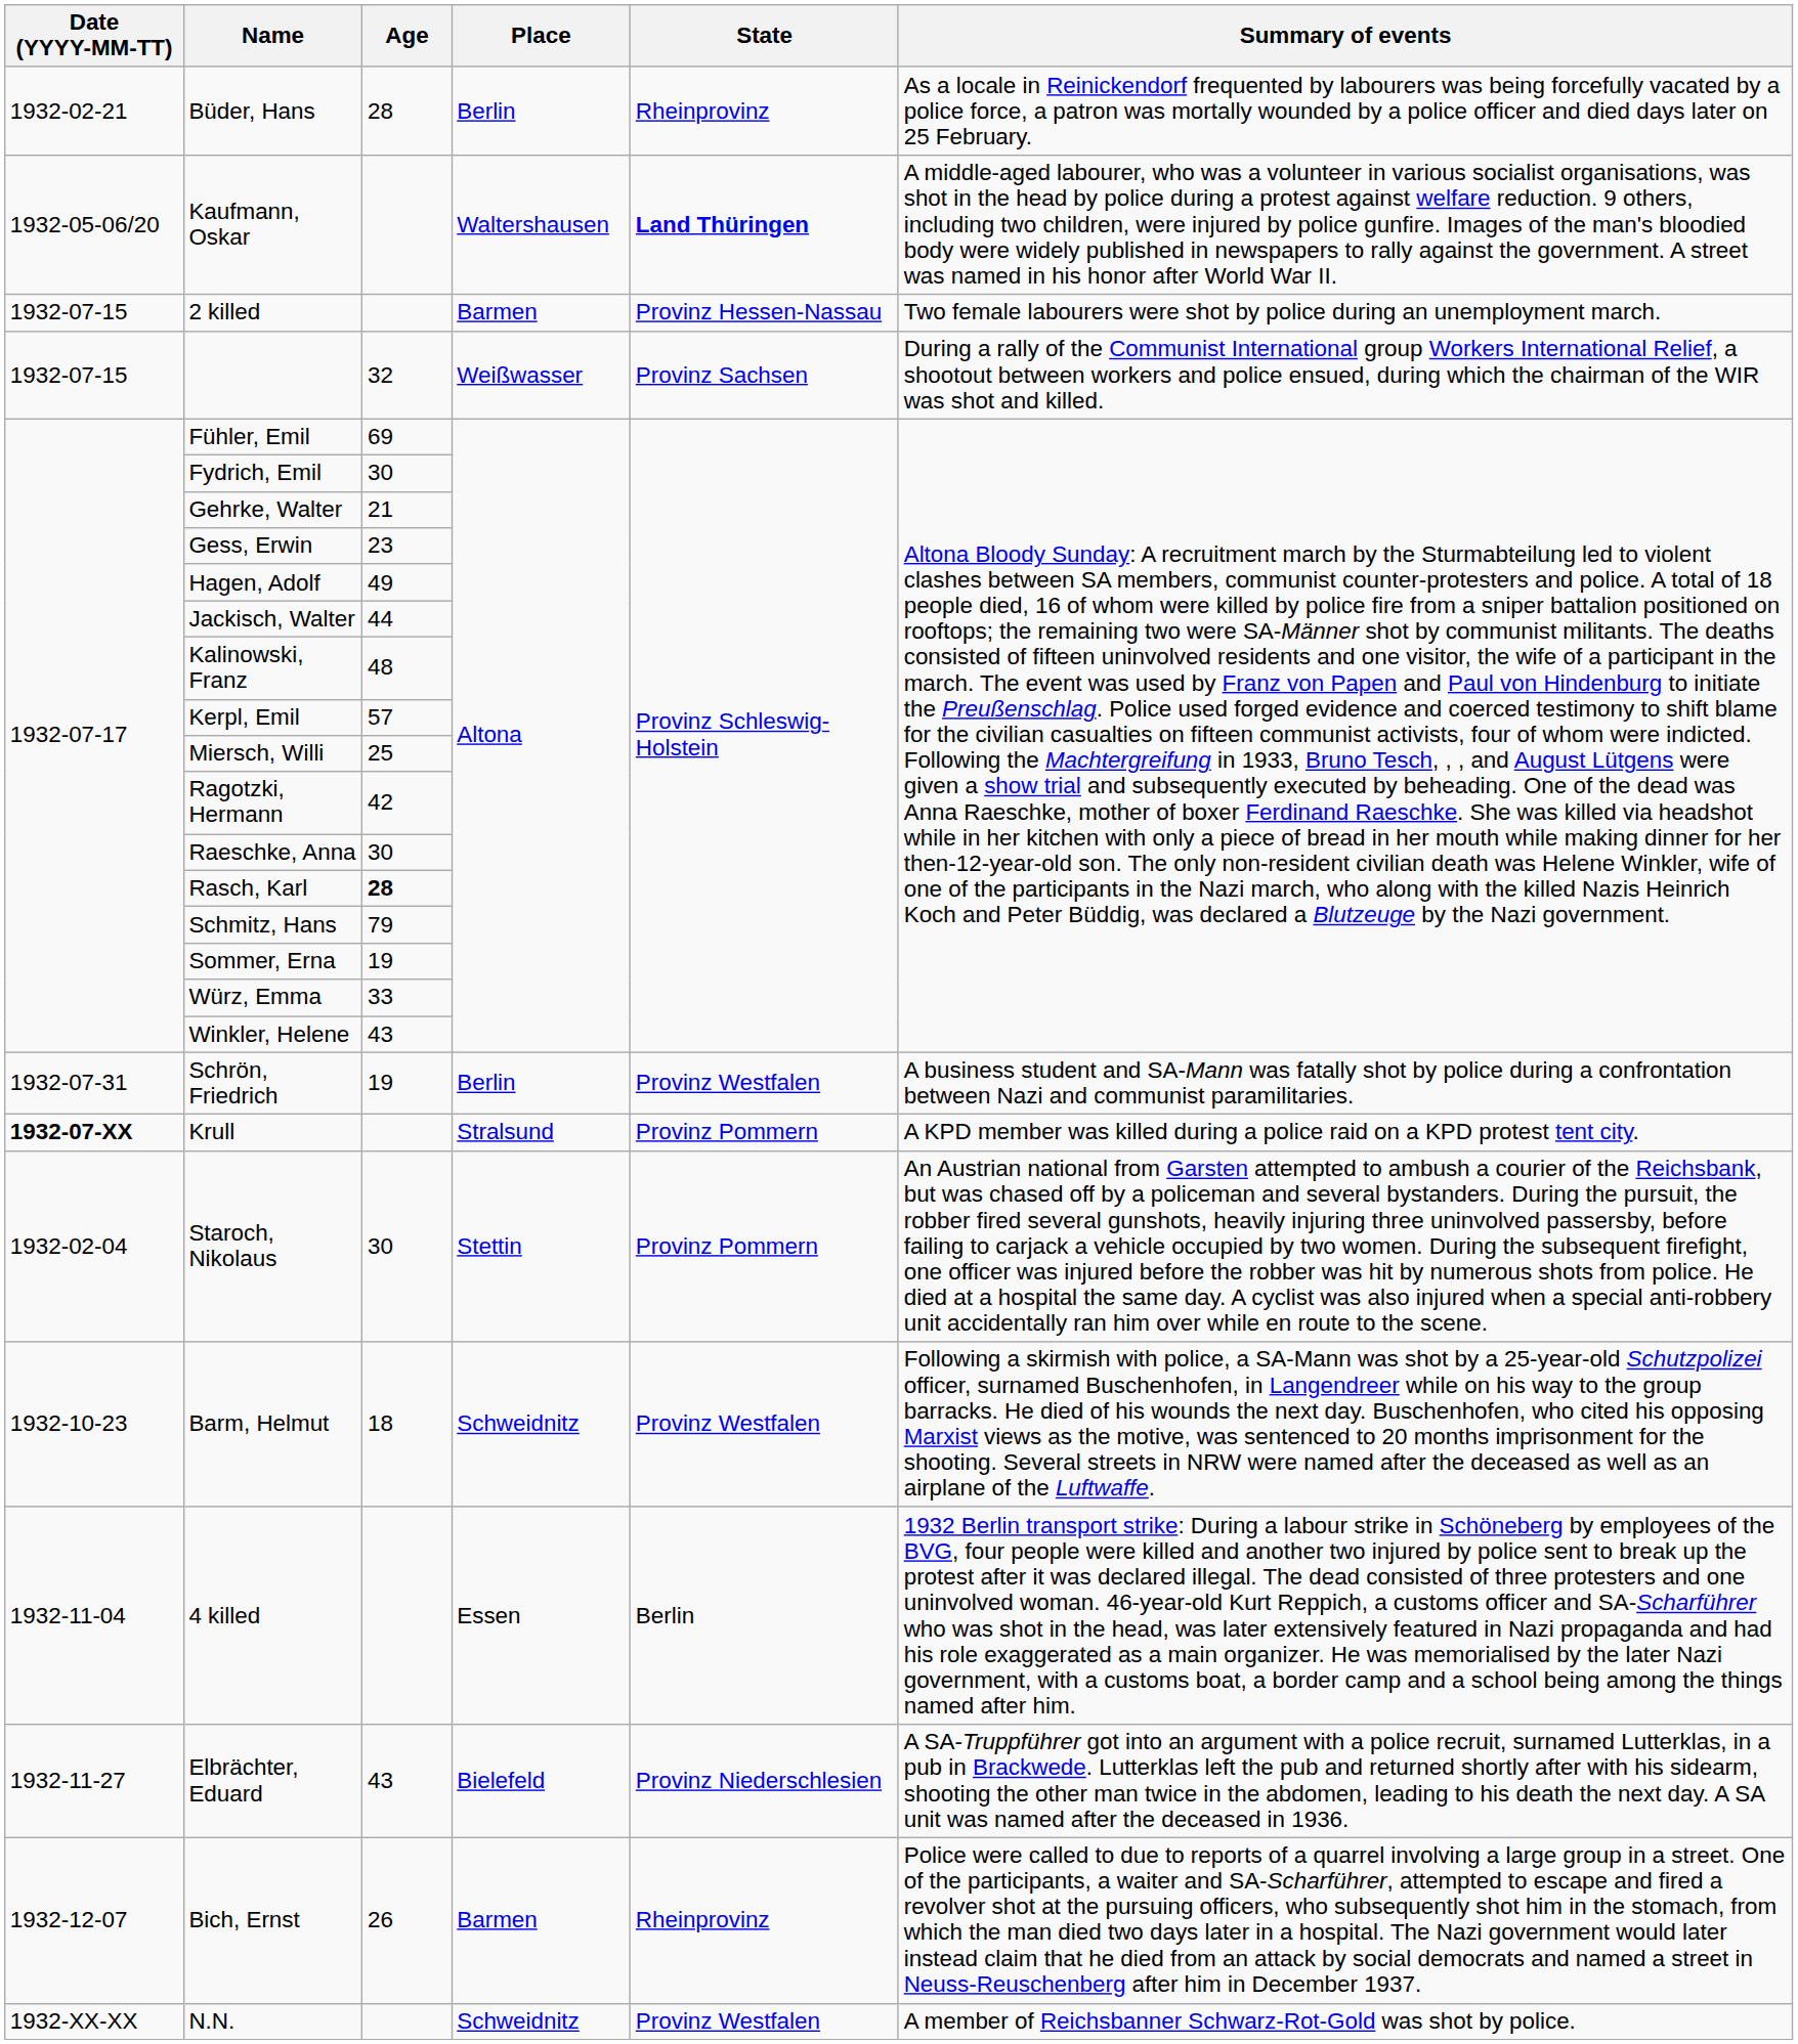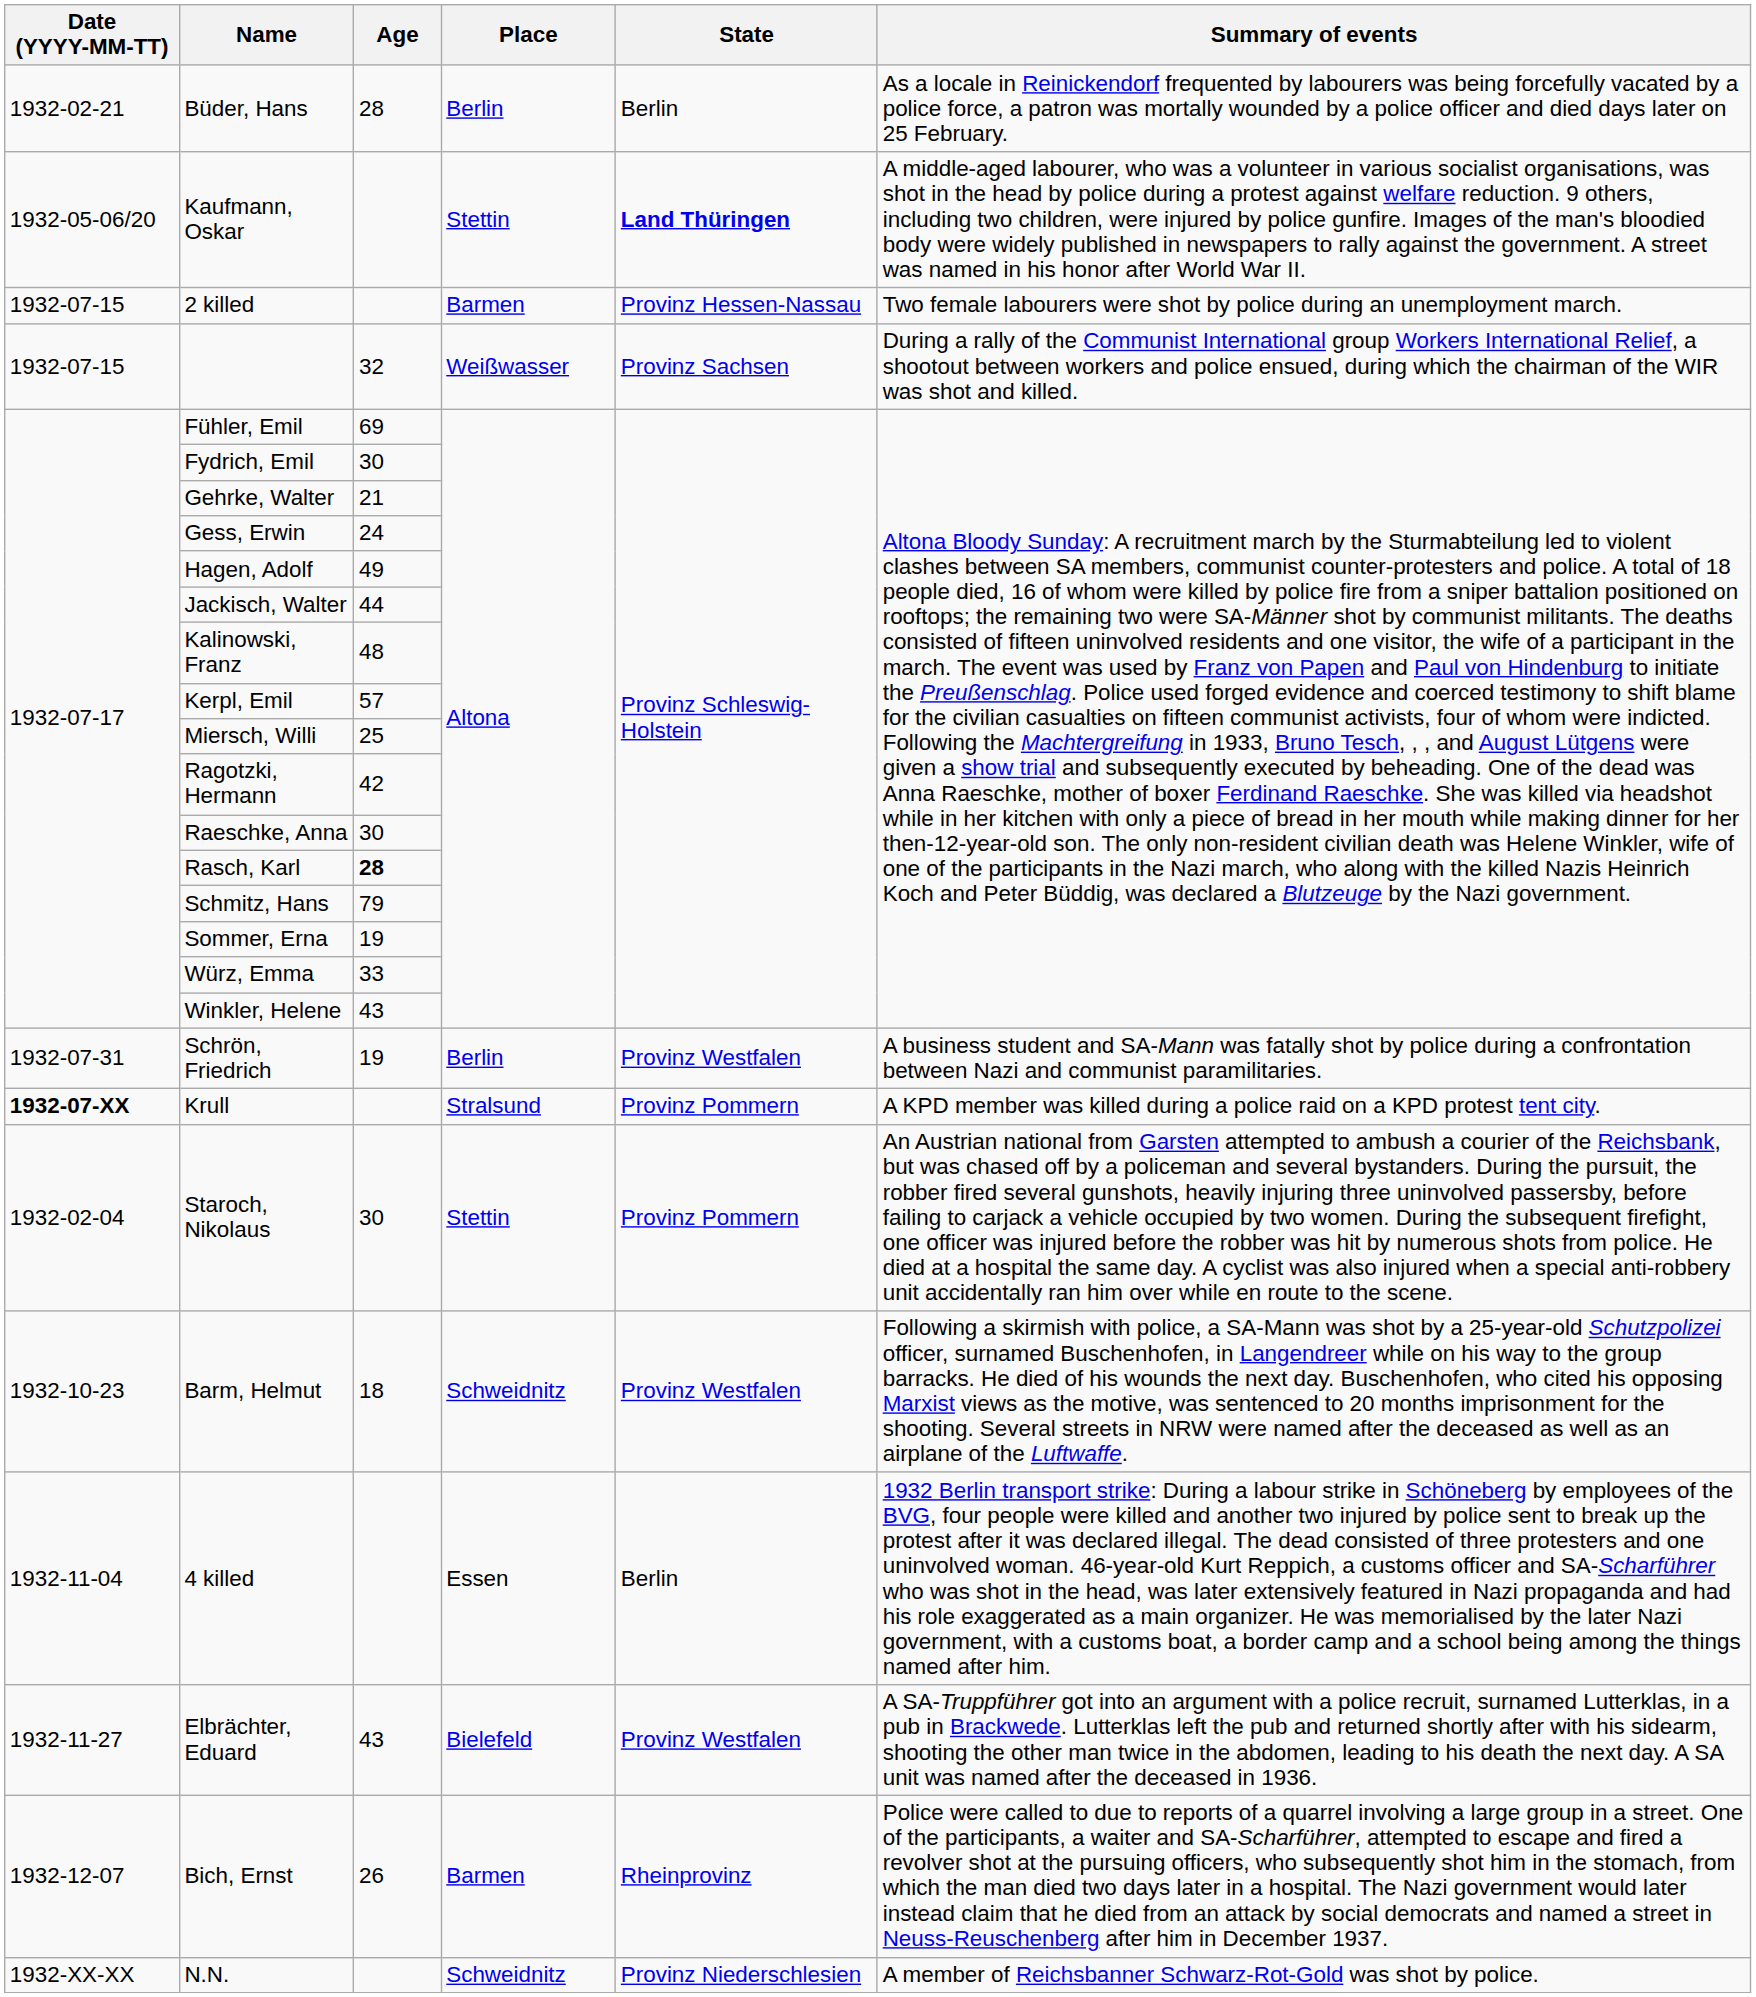Büder, Hans | State: Rheinprovinz -> Berlin
Kaufmann, Oskar | Place: Waltershausen -> Stettin
Gess, Erwin | Age: 23 -> 24
Elbrächter, Eduard | State: Provinz Niederschlesien -> Provinz Westfalen
N.N. | State: Provinz Westfalen -> Provinz Niederschlesien
